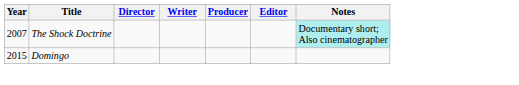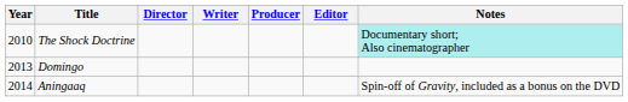The Shock Doctrine | Year: 2007 -> 2010
Domingo | Year: 2015 -> 2013
+ row: 2014 | Aningaaq | Spin-off of Gravity, included as a bonus on the DVD
